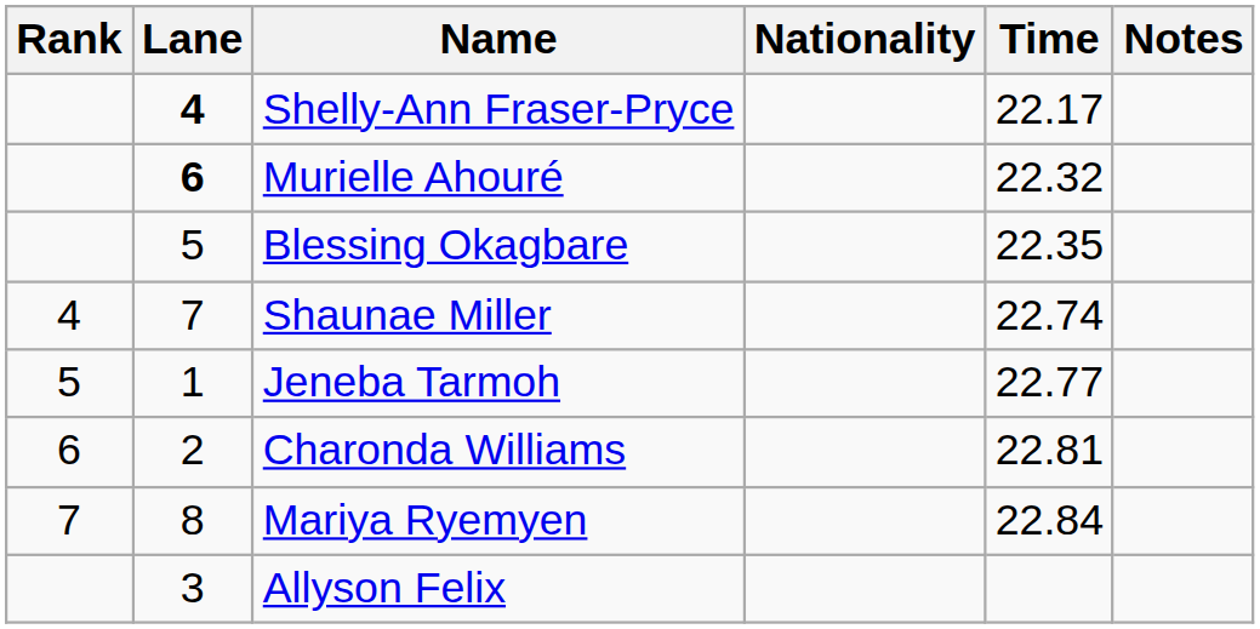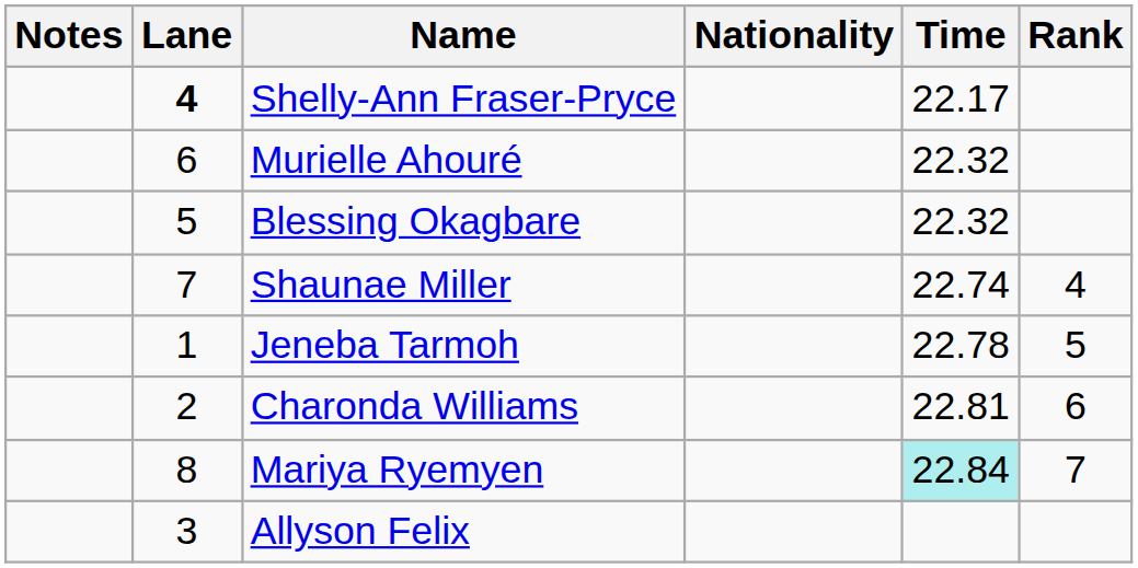columns swapped: Rank <-> Notes
Murielle Ahouré | Lane: bold -> normal
Blessing Okagbare | Time: 22.35 -> 22.32
Jeneba Tarmoh | Time: 22.77 -> 22.78
Mariya Ryemyen | Time: no background -> paleturquoise background
